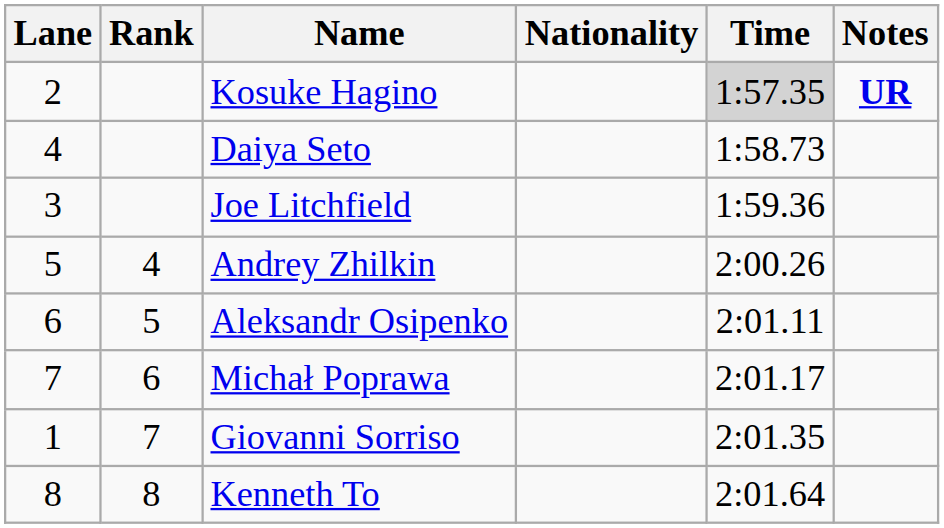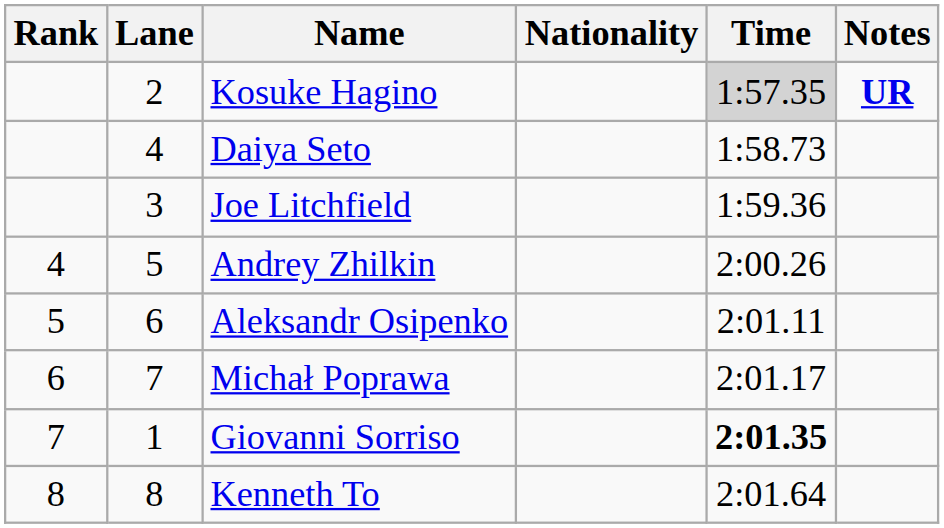columns swapped: Rank <-> Lane
Giovanni Sorriso | Time: normal -> bold
